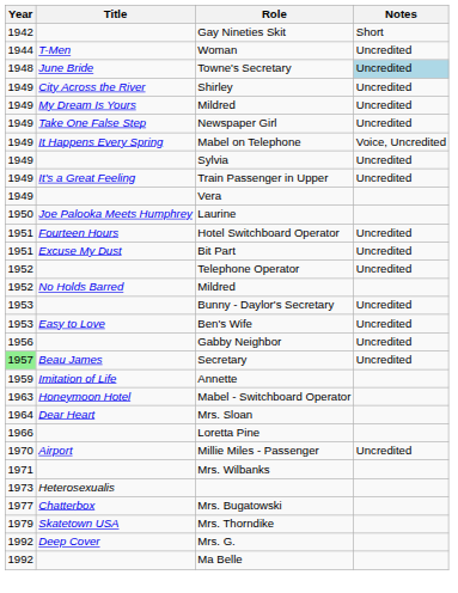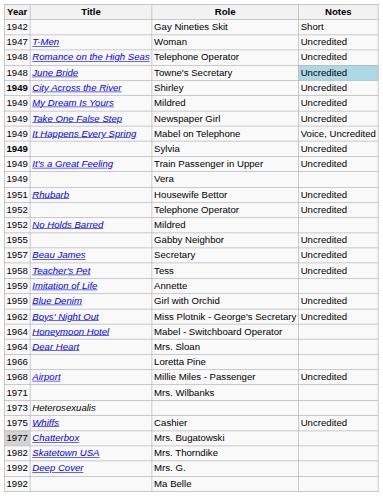Woman | Year: 1944 -> 1947
+ row: 1948 | Romance on the High Seas | Telephone Operator | Uncredited
Shirley | Year: normal -> bold
Sylvia | Year: normal -> bold
- row: 1950 | Joe Palooka Meets Humphrey | Laurine
- row: 1951 | Fourteen Hours | Hotel Switchboard Operator | Uncredited
- row: 1951 | Excuse My Dust | Bit Part | Uncredited
+ row: 1951 | Rhubarb | Housewife Bettor | Uncredited
- row: 1953 | Bunny - Daylor's Secretary | Uncredited
- row: 1953 | Easy to Love | Ben's Wife | Uncredited
Gabby Neighbor | Year: 1956 -> 1955
Secretary | Year: lightgreen background -> no background
+ row: 1958 | Teacher's Pet | Tess | Uncredited
+ row: 1959 | Blue Denim | Girl with Orchid | Uncredited
+ row: 1962 | Boys' Night Out | Miss Plotnik - George's Secretary | Uncredited
Mabel - Switchboard Operator | Year: 1963 -> 1964
Millie Miles - Passenger | Year: 1970 -> 1968
+ row: 1975 | Whiffs | Cashier | Uncredited
Mrs. Bugatowski | Year: no background -> lightgrey background
Mrs. Thorndike | Year: 1979 -> 1982
